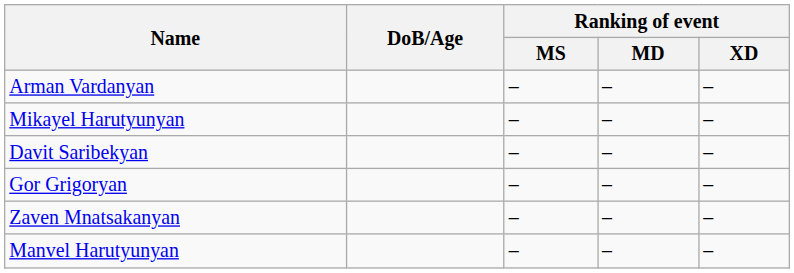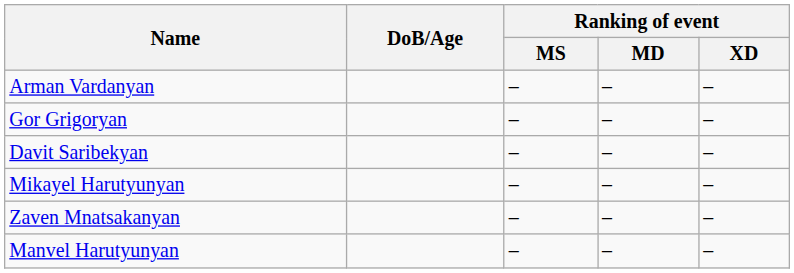rows swapped: Mikayel Harutyunyan <-> Gor Grigoryan
